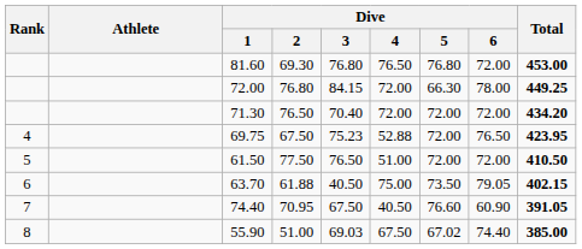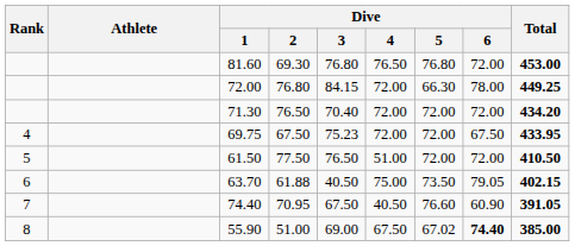69.75 | Dive / 4: 52.88 -> 72.00
69.75 | Dive / 6: 76.50 -> 67.50
69.75 | Total: 423.95 -> 433.95
55.90 | Dive / 3: 69.03 -> 69.00
55.90 | Dive / 6: normal -> bold
